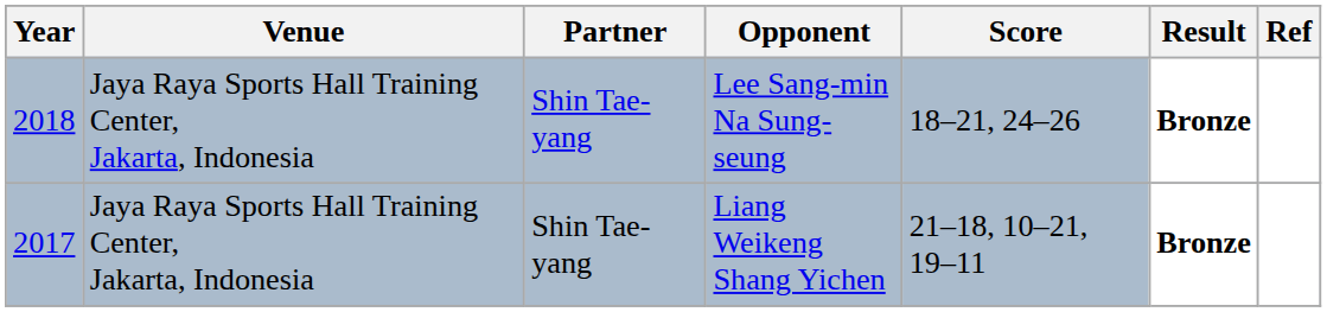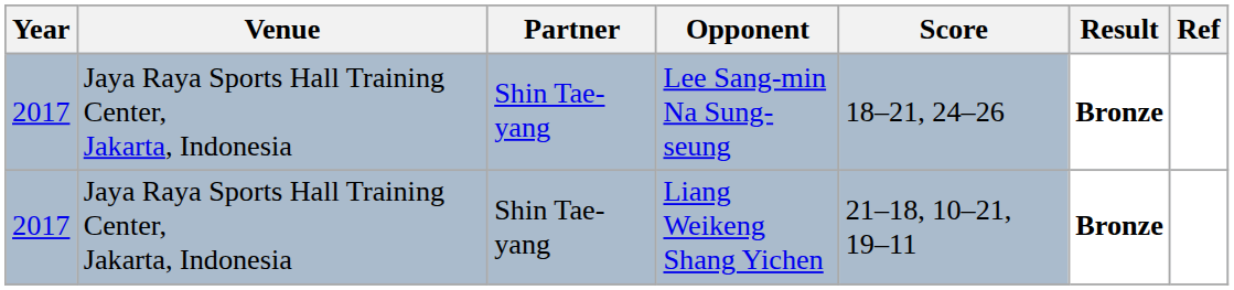Lee Sang-min Na Sung-seung | Year: 2018 -> 2017
